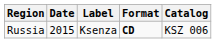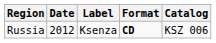Russia | Date: 2015 -> 2012
